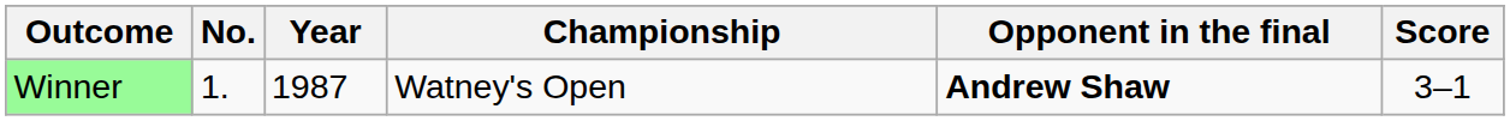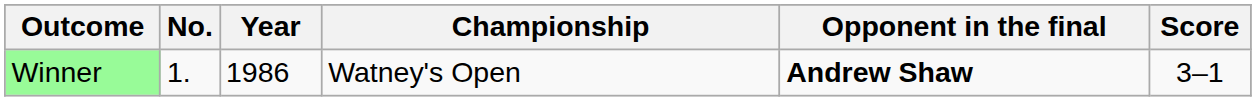Winner | Year: 1987 -> 1986
